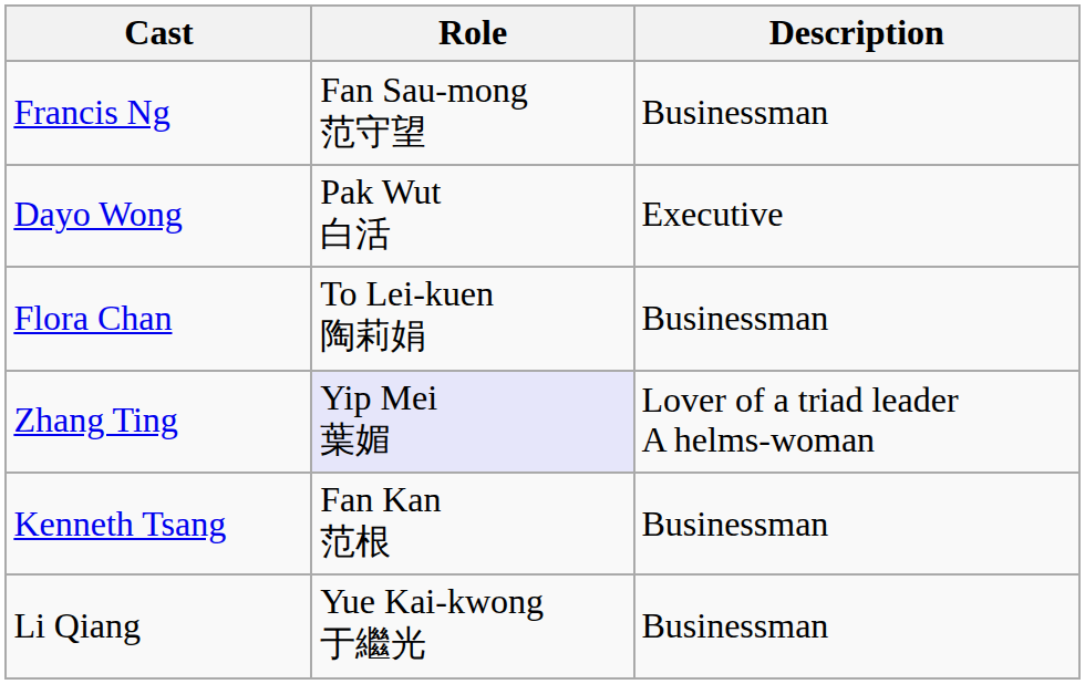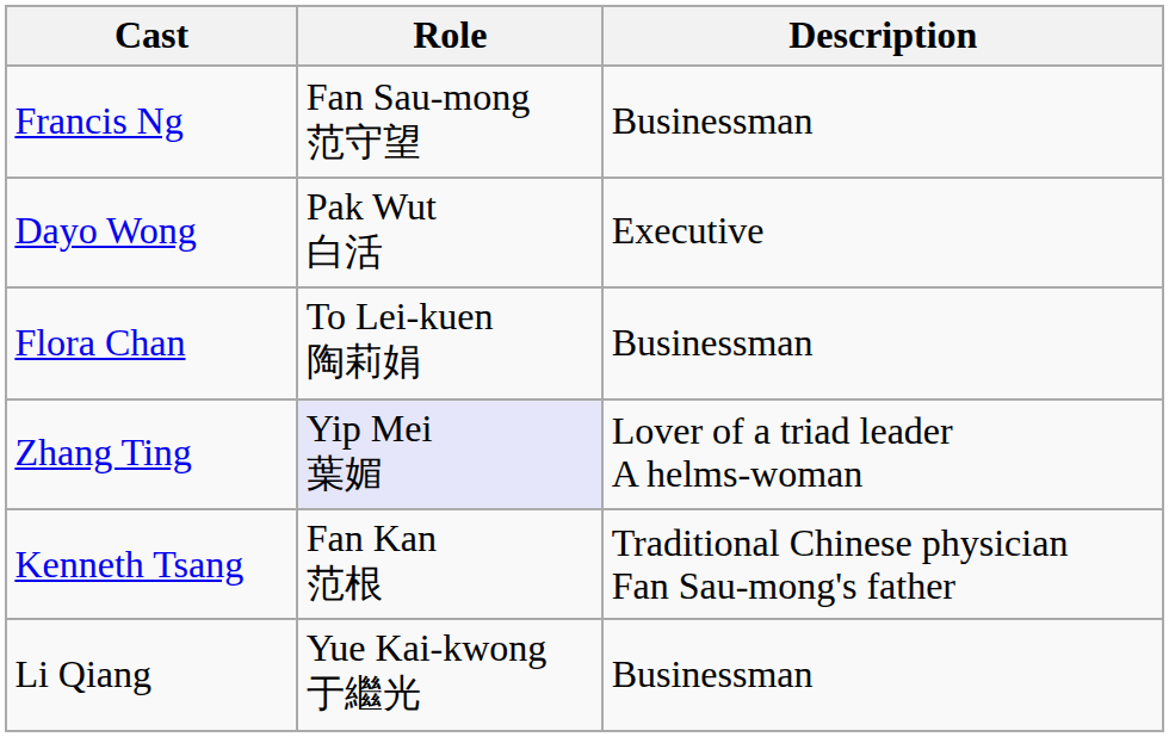Kenneth Tsang | Description: Businessman -> Traditional Chinese physician Fan Sau-mong's father
